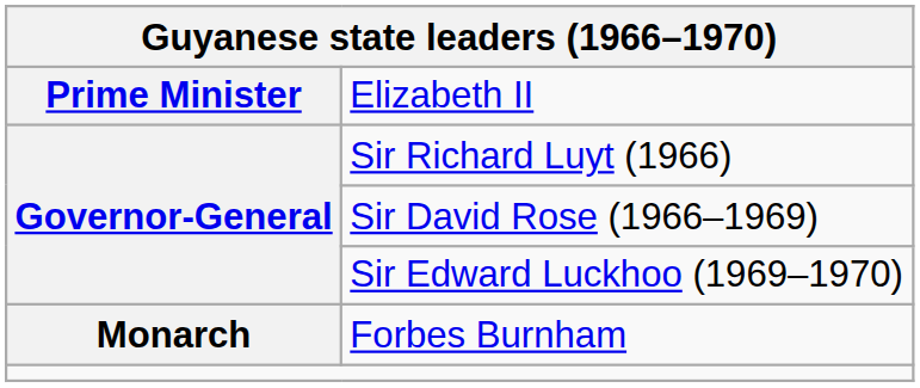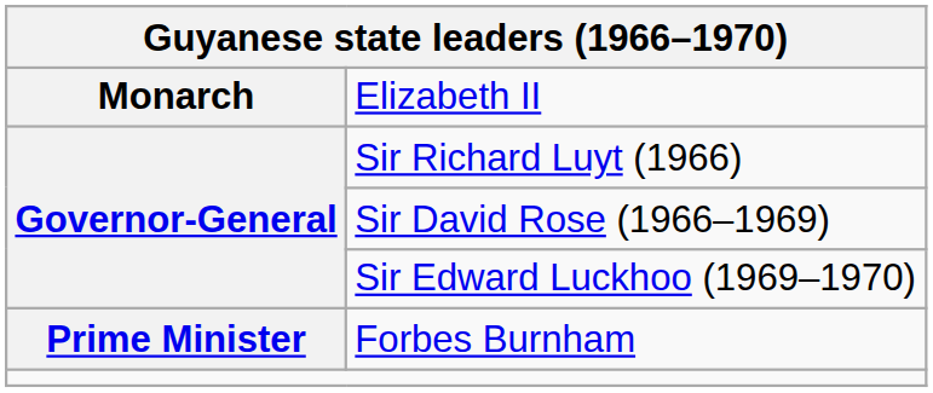Elizabeth II | column 1: Prime Minister -> Monarch
Forbes Burnham | column 1: Monarch -> Prime Minister
